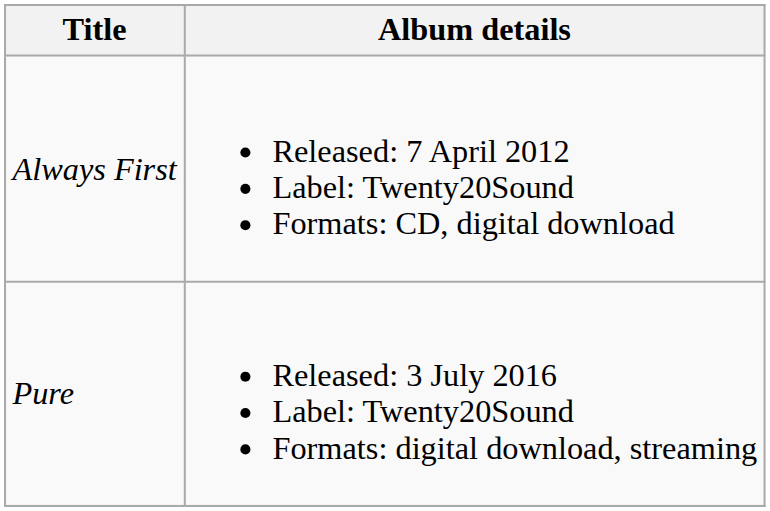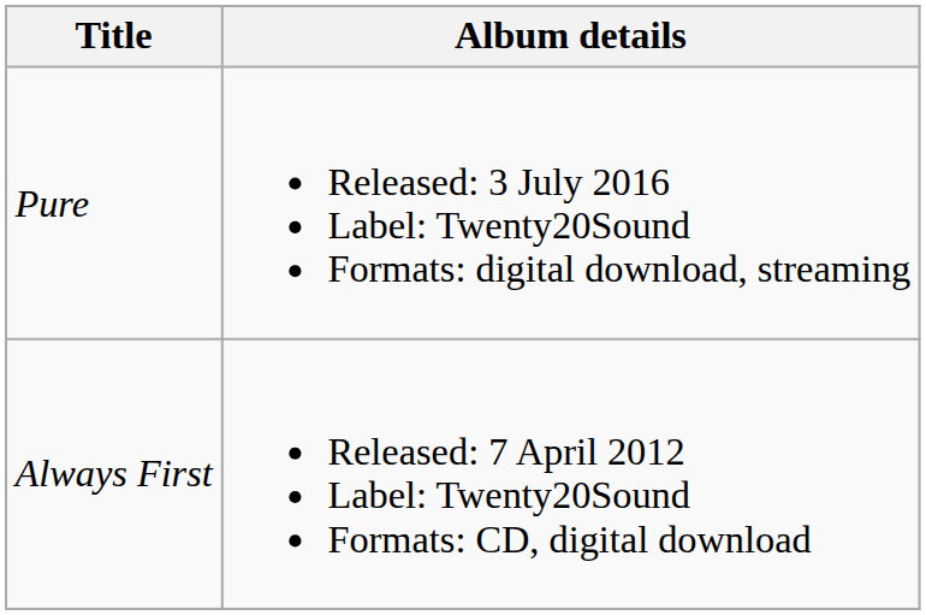rows swapped: Always First <-> Pure
